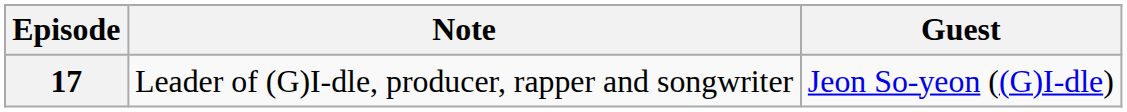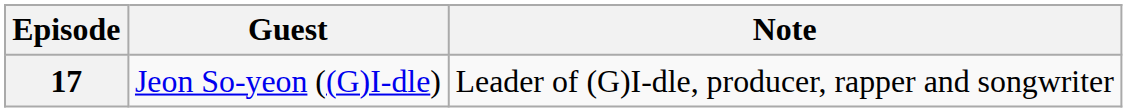columns swapped: Guest <-> Note
